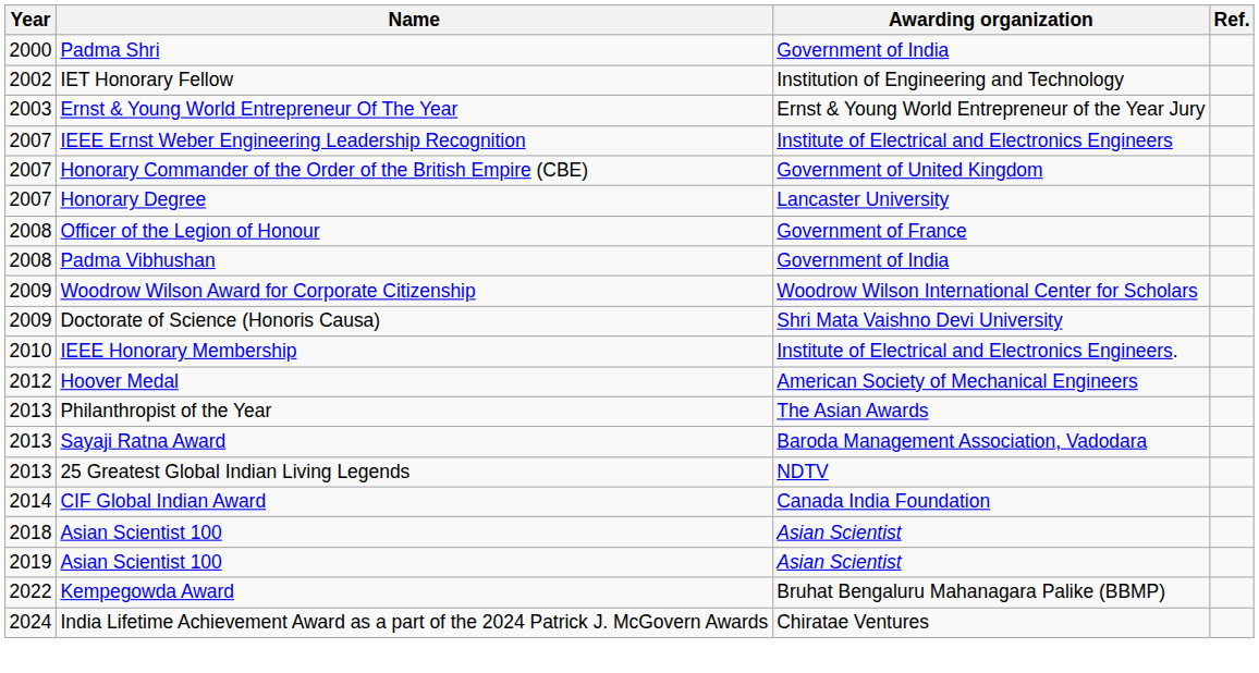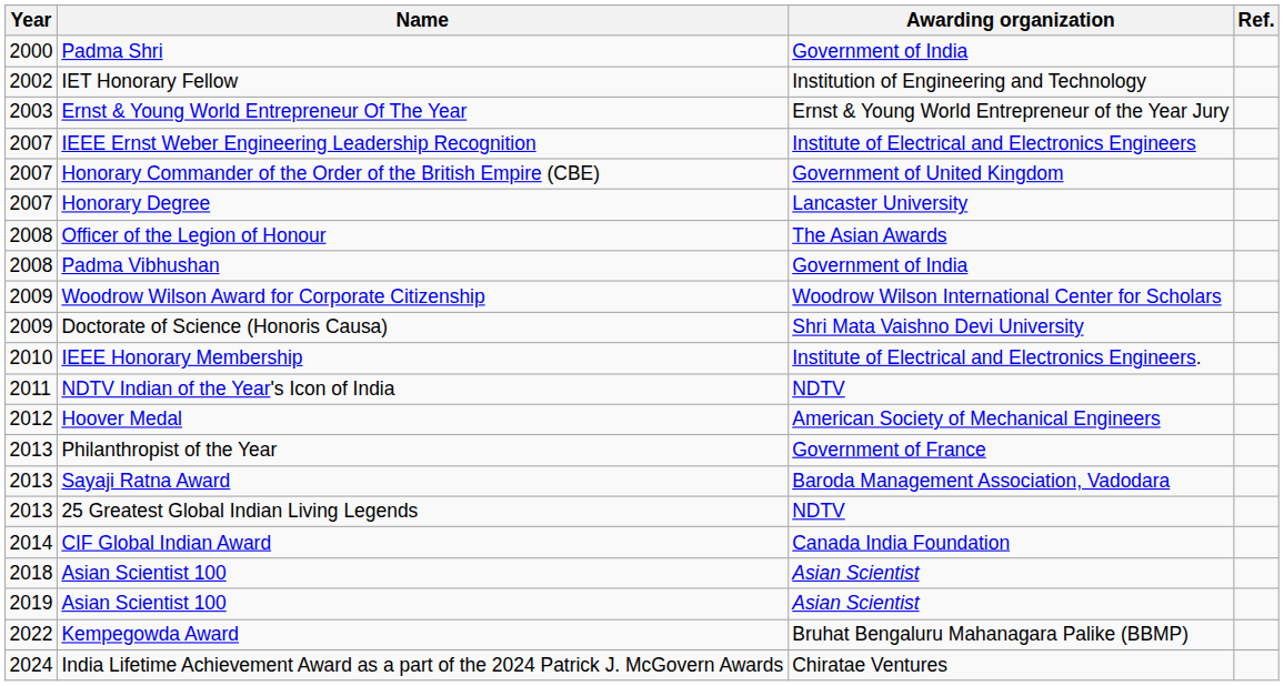Officer of the Legion of Honour | Awarding organization: Government of France -> The Asian Awards
+ row: 2011 | NDTV Indian of the Year's Icon of India | NDTV
Philanthropist of the Year | Awarding organization: The Asian Awards -> Government of France
